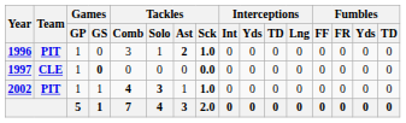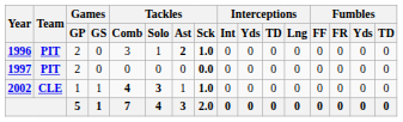1996 | Games / GP: 1 -> 2
1997 | Team: CLE -> PIT
1997 | Games / GP: 1 -> 2
1997 | Games / GS: bold -> normal
2002 | Team: PIT -> CLE
